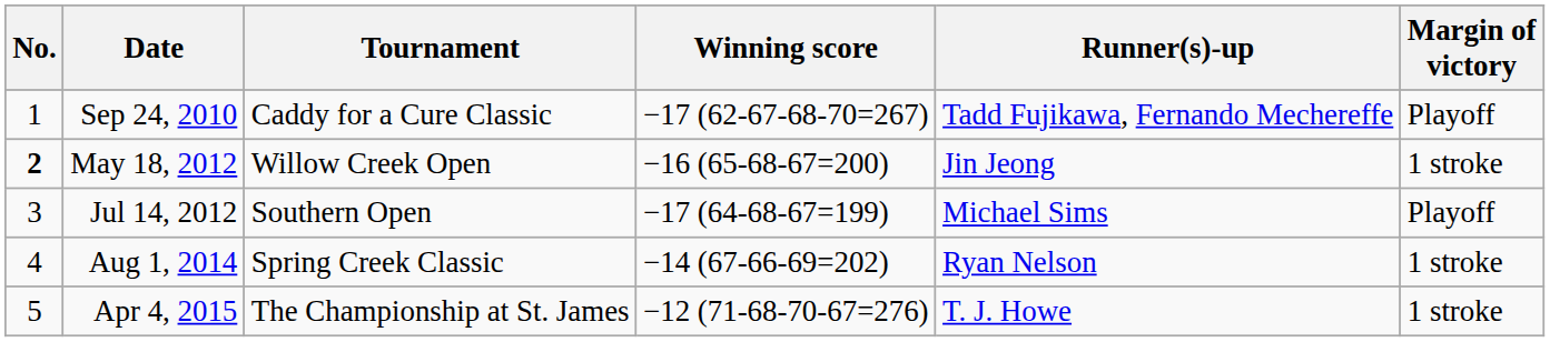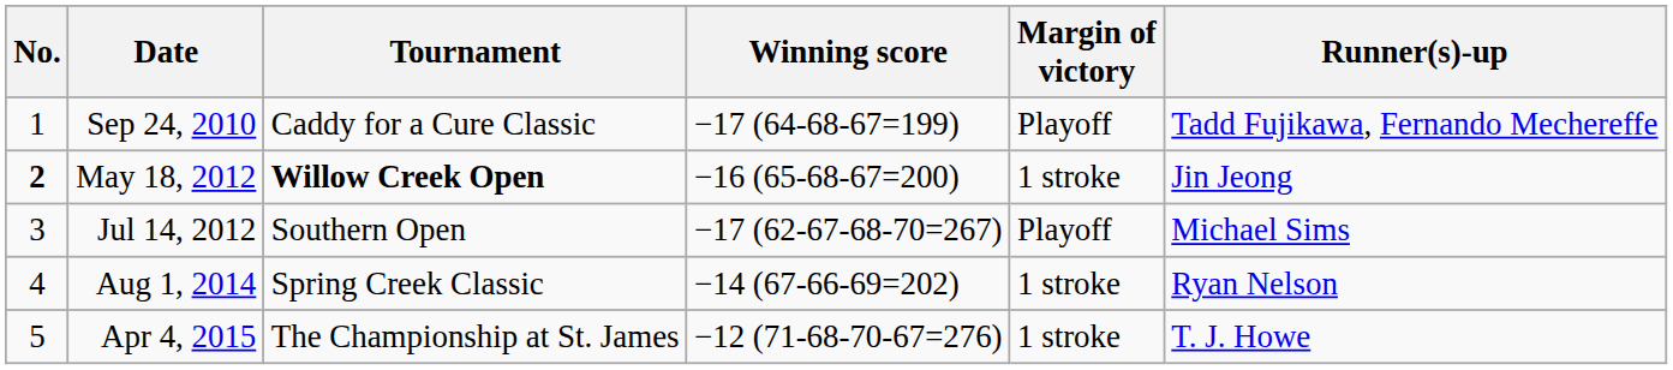columns swapped: Margin of victory <-> Runner(s)-up
Sep 24, 2010 | Winning score: −17 (62-67-68-70=267) -> −17 (64-68-67=199)
May 18, 2012 | Tournament: normal -> bold
Jul 14, 2012 | Winning score: −17 (64-68-67=199) -> −17 (62-67-68-70=267)
